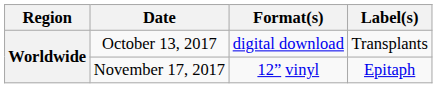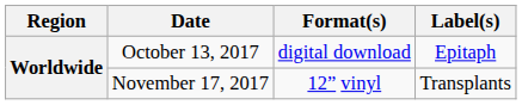October 13, 2017 | Label(s): Transplants -> Epitaph
November 17, 2017 | Label(s): Epitaph -> Transplants
